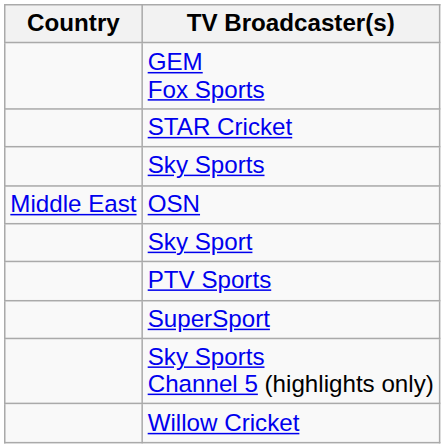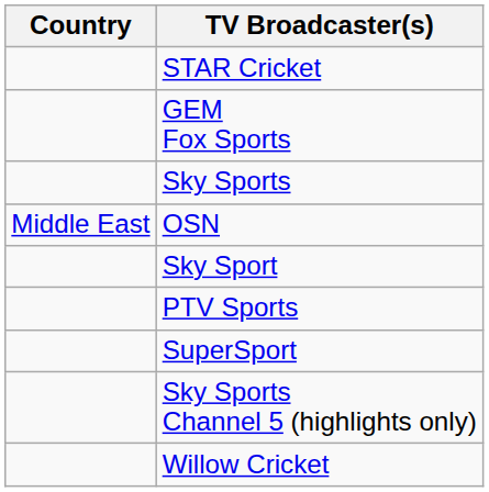rows swapped: GEM Fox Sports <-> STAR Cricket
